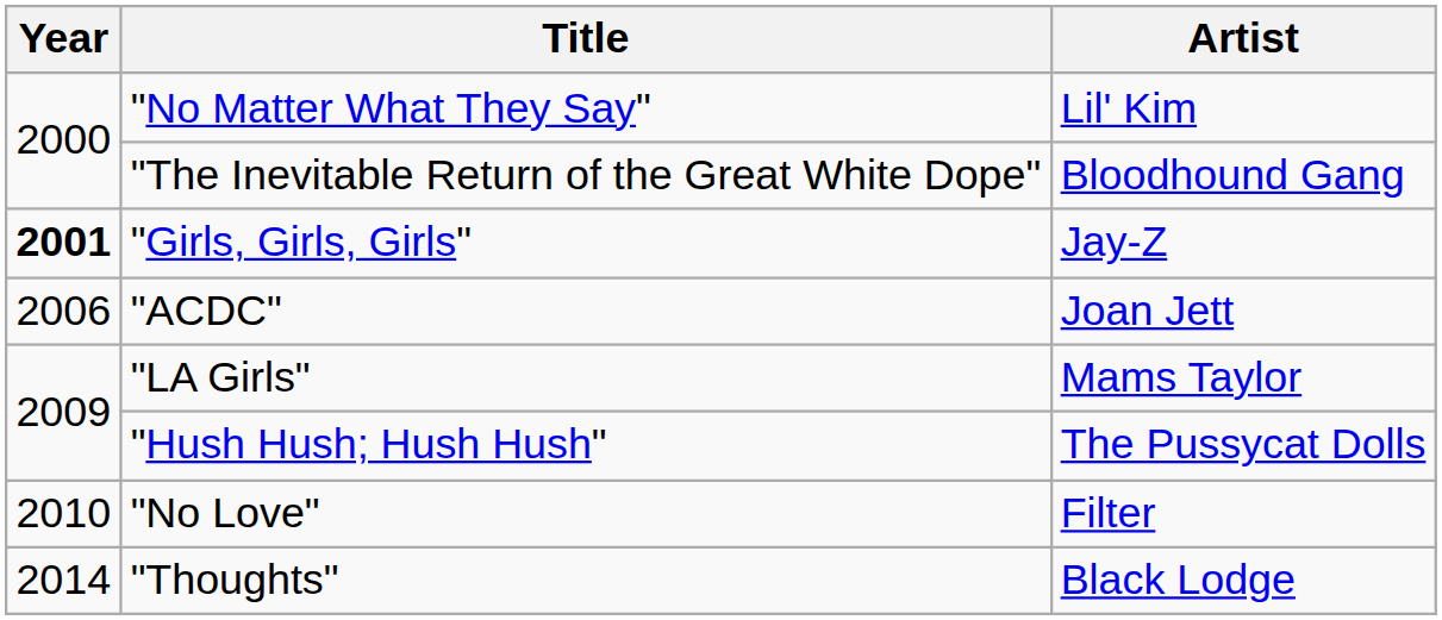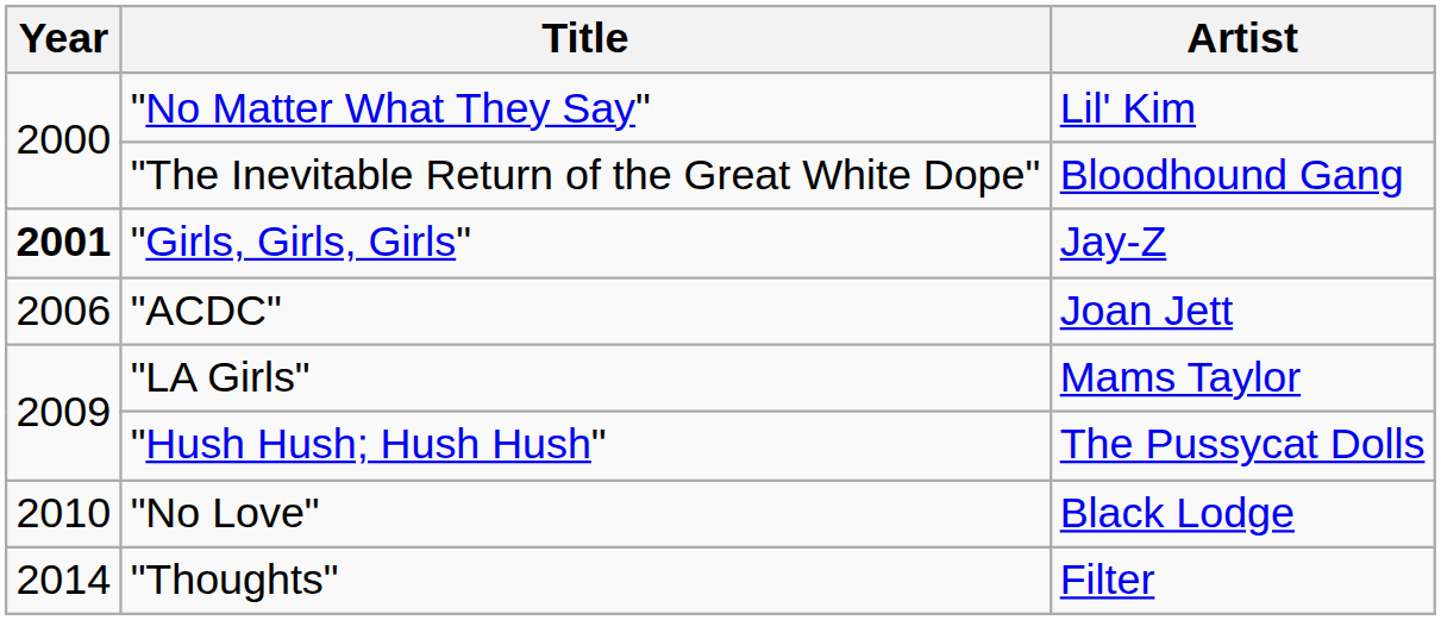"No Love" | Artist: Filter -> Black Lodge
"Thoughts" | Artist: Black Lodge -> Filter
